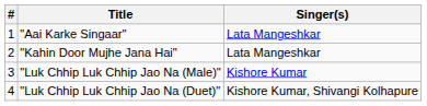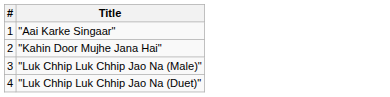- column: Singer(s) | Lata Mangeshkar | Lata Mangeshkar | Kishore Kumar | Kishore Kumar, Shivangi Kolhapure
